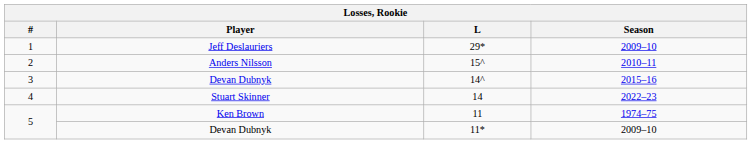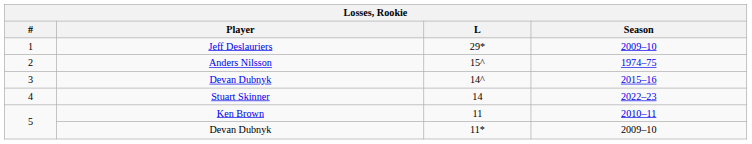15^ | Season: 2010–11 -> 1974–75
11 | Season: 1974–75 -> 2010–11
